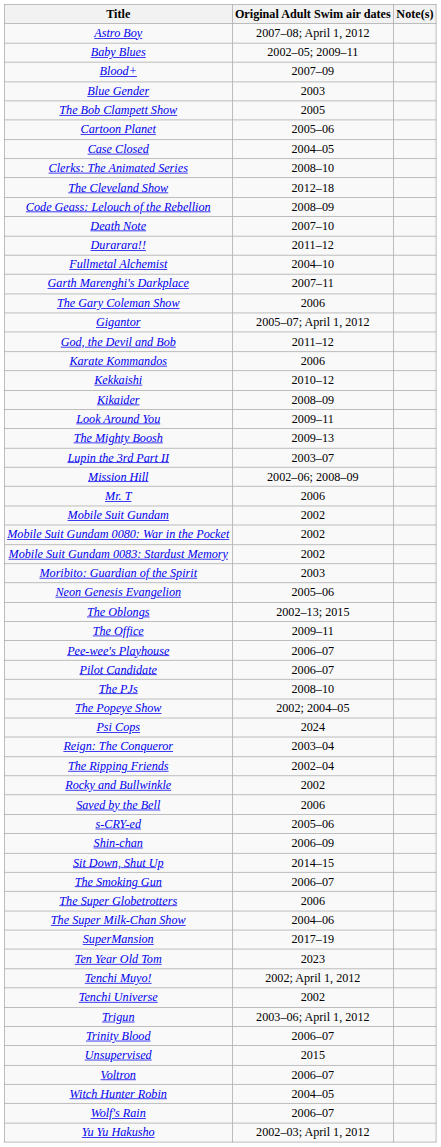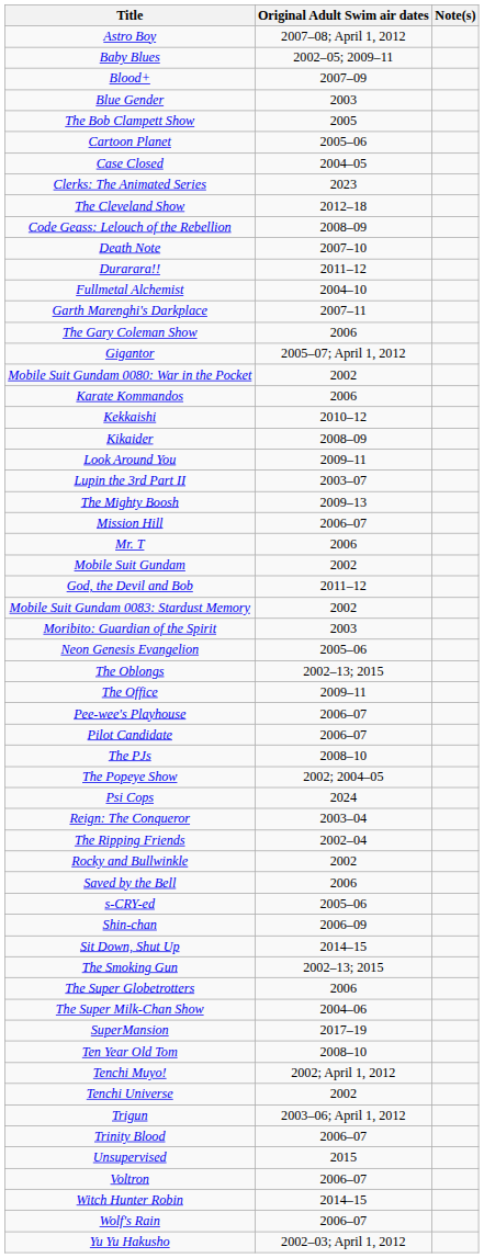Clerks: The Animated Series | Original Adult Swim air dates: 2008–10 -> 2023
rows swapped: God, the Devil and Bob <-> Mobile Suit Gundam 0080: War in the Pocket
rows swapped: Lupin the 3rd Part II <-> The Mighty Boosh
Mission Hill | Original Adult Swim air dates: 2002–06; 2008–09 -> 2006–07
The Smoking Gun | Original Adult Swim air dates: 2006–07 -> 2002–13; 2015
Ten Year Old Tom | Original Adult Swim air dates: 2023 -> 2008–10
Witch Hunter Robin | Original Adult Swim air dates: 2004–05 -> 2014–15
